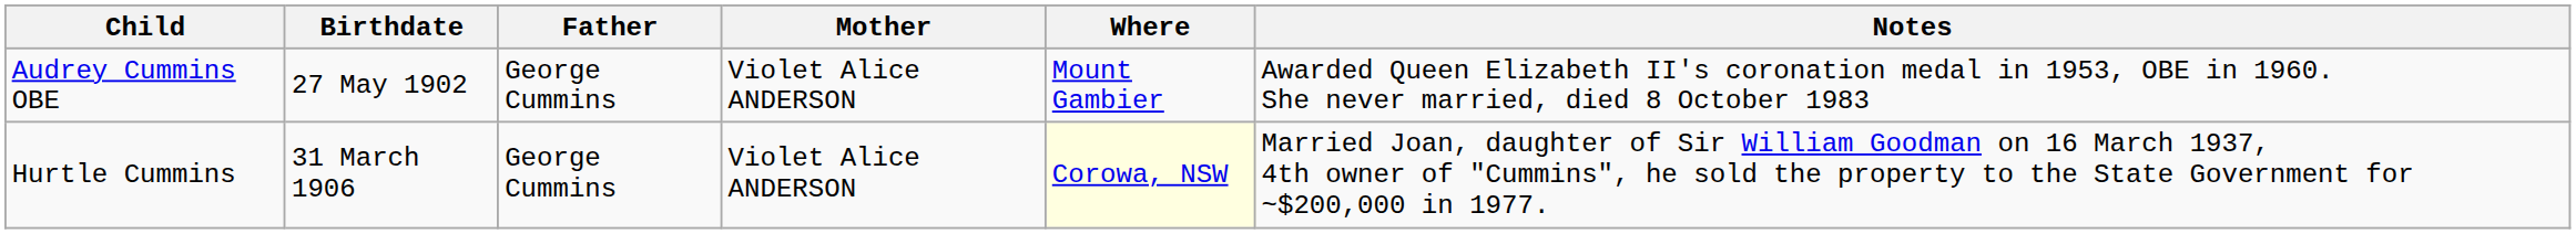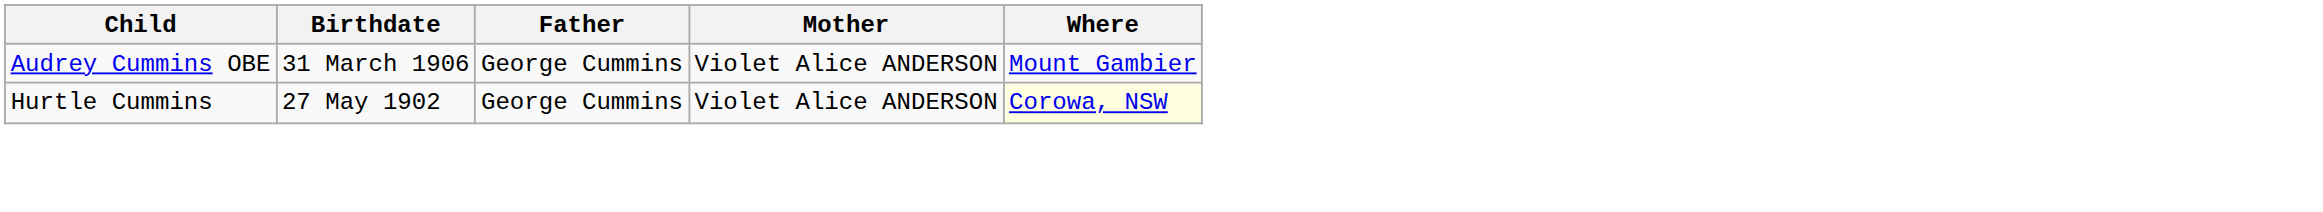- column: Notes | Awarded Queen Elizabeth II's coronation medal in 1953, OBE in 1960. She never married, died 8 October 1983 | Married Joan, daughter of Sir William Goodman on 16 March 1937, 4th owner of "Cummins", he sold the property to the State Government for ~$200,000 in 1977.
Audrey Cummins OBE | Birthdate: 27 May 1902 -> 31 March 1906
Hurtle Cummins | Birthdate: 31 March 1906 -> 27 May 1902
